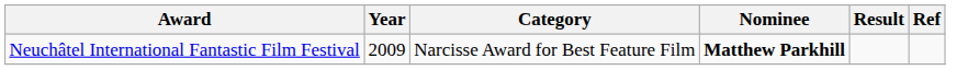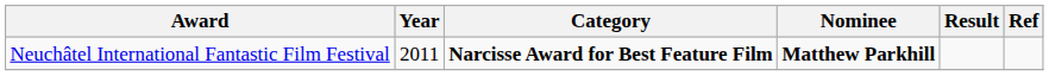Neuchâtel International Fantastic Film Festival | Year: 2009 -> 2011
Neuchâtel International Fantastic Film Festival | Category: normal -> bold
